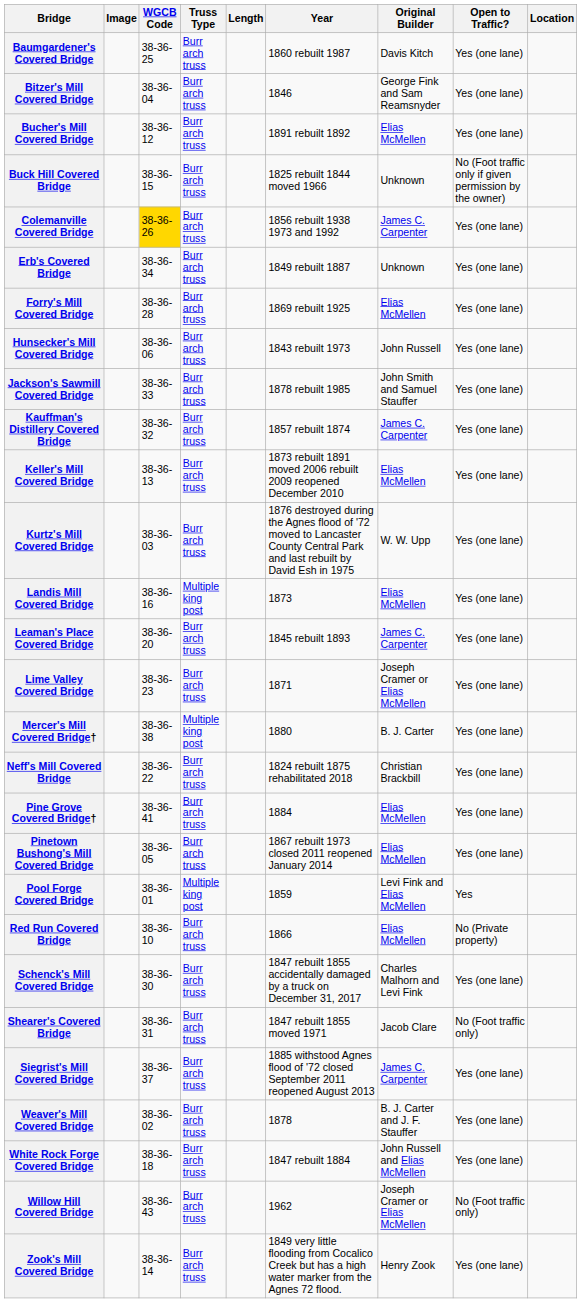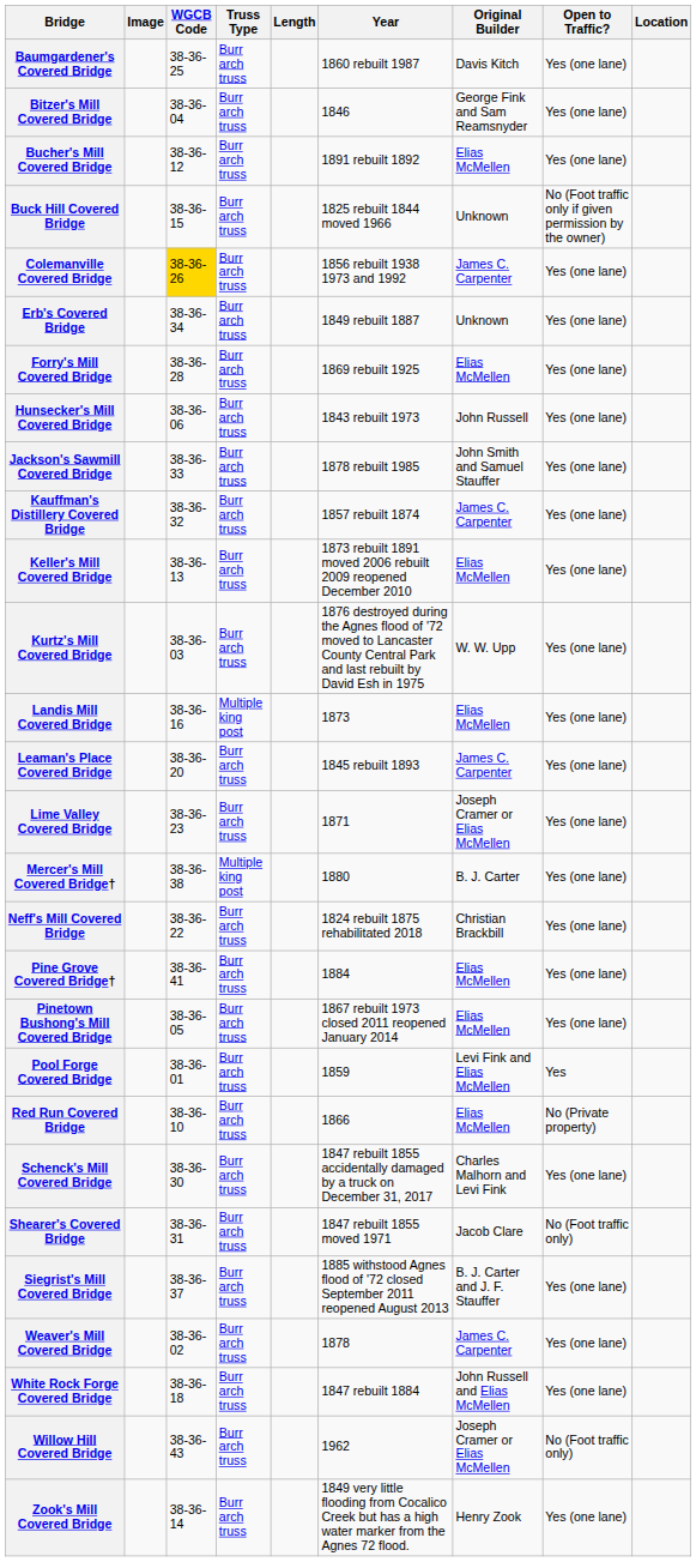Pool Forge Covered Bridge | Truss Type: Multiple king post -> Burr arch truss
Siegrist's Mill Covered Bridge | Original Builder: James C. Carpenter -> B. J. Carter and J. F. Stauffer
Weaver's Mill Covered Bridge | Original Builder: B. J. Carter and J. F. Stauffer -> James C. Carpenter
